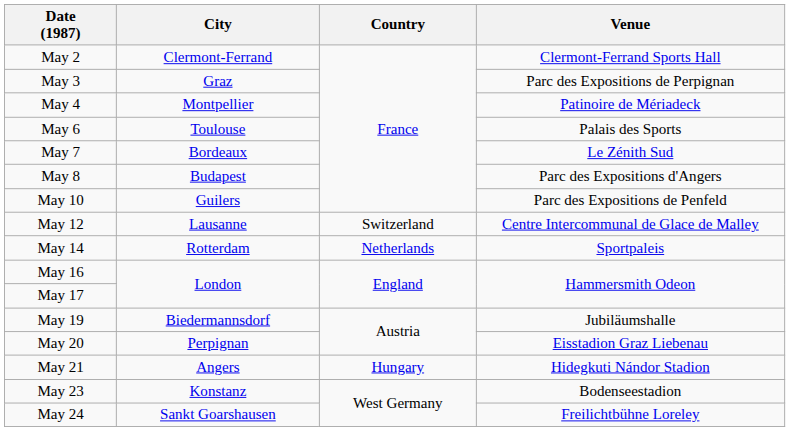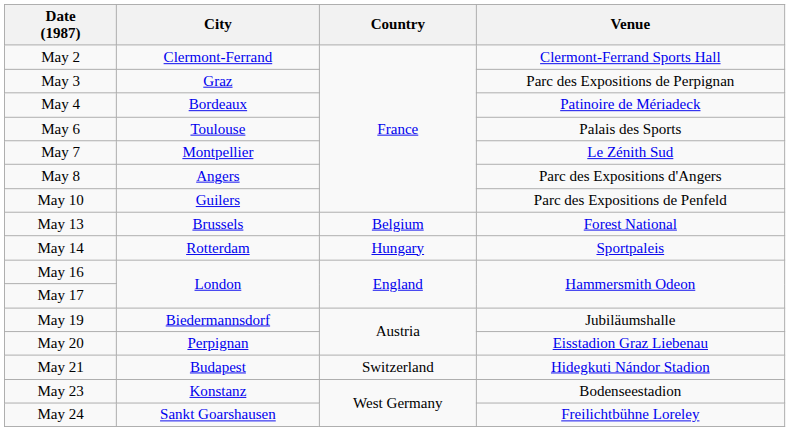May 4 | City: Montpellier -> Bordeaux
May 7 | City: Bordeaux -> Montpellier
May 8 | City: Budapest -> Angers
- row: May 12 | Lausanne | Switzerland | Centre Intercommunal de Glace de Malley
+ row: May 13 | Brussels | Belgium | Forest National
May 14 | Country: Netherlands -> Hungary
May 21 | City: Angers -> Budapest
May 21 | Country: Hungary -> Switzerland
